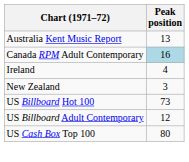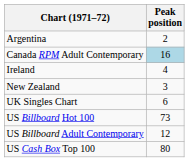+ row: Argentina | 2
- row: Australia Kent Music Report | 13
+ row: UK Singles Chart | 6
